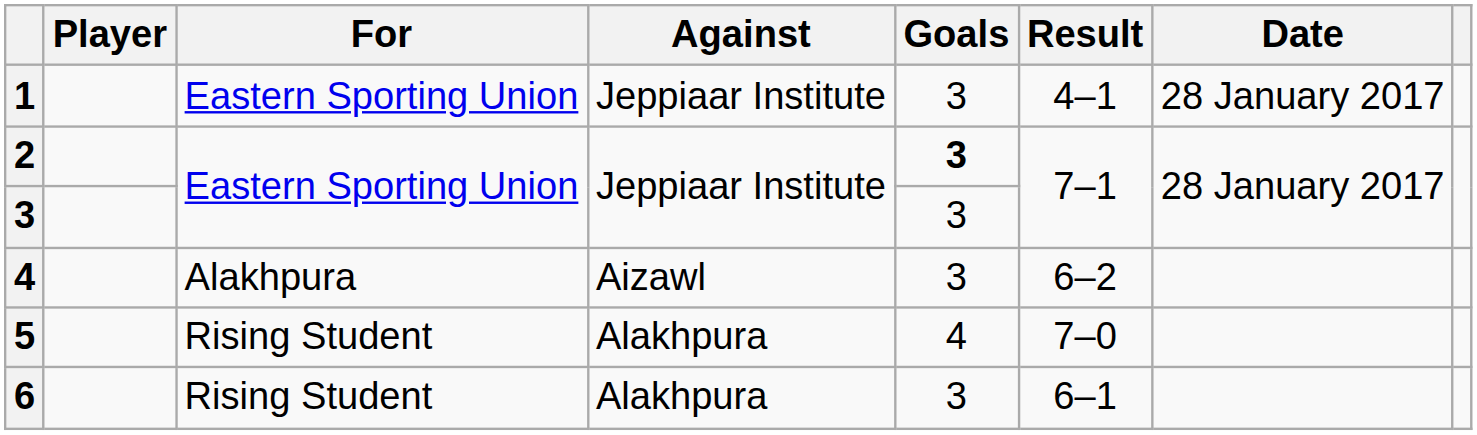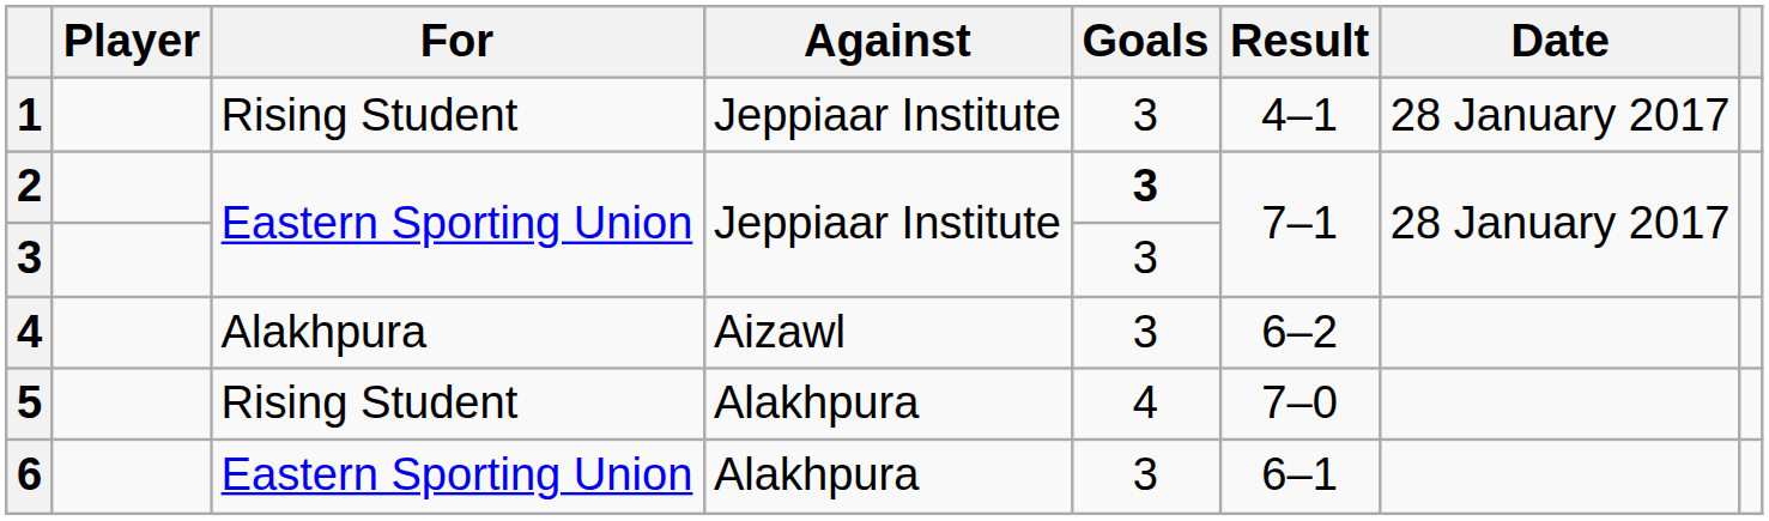1 | For: Eastern Sporting Union -> Rising Student
6 | For: Rising Student -> Eastern Sporting Union
